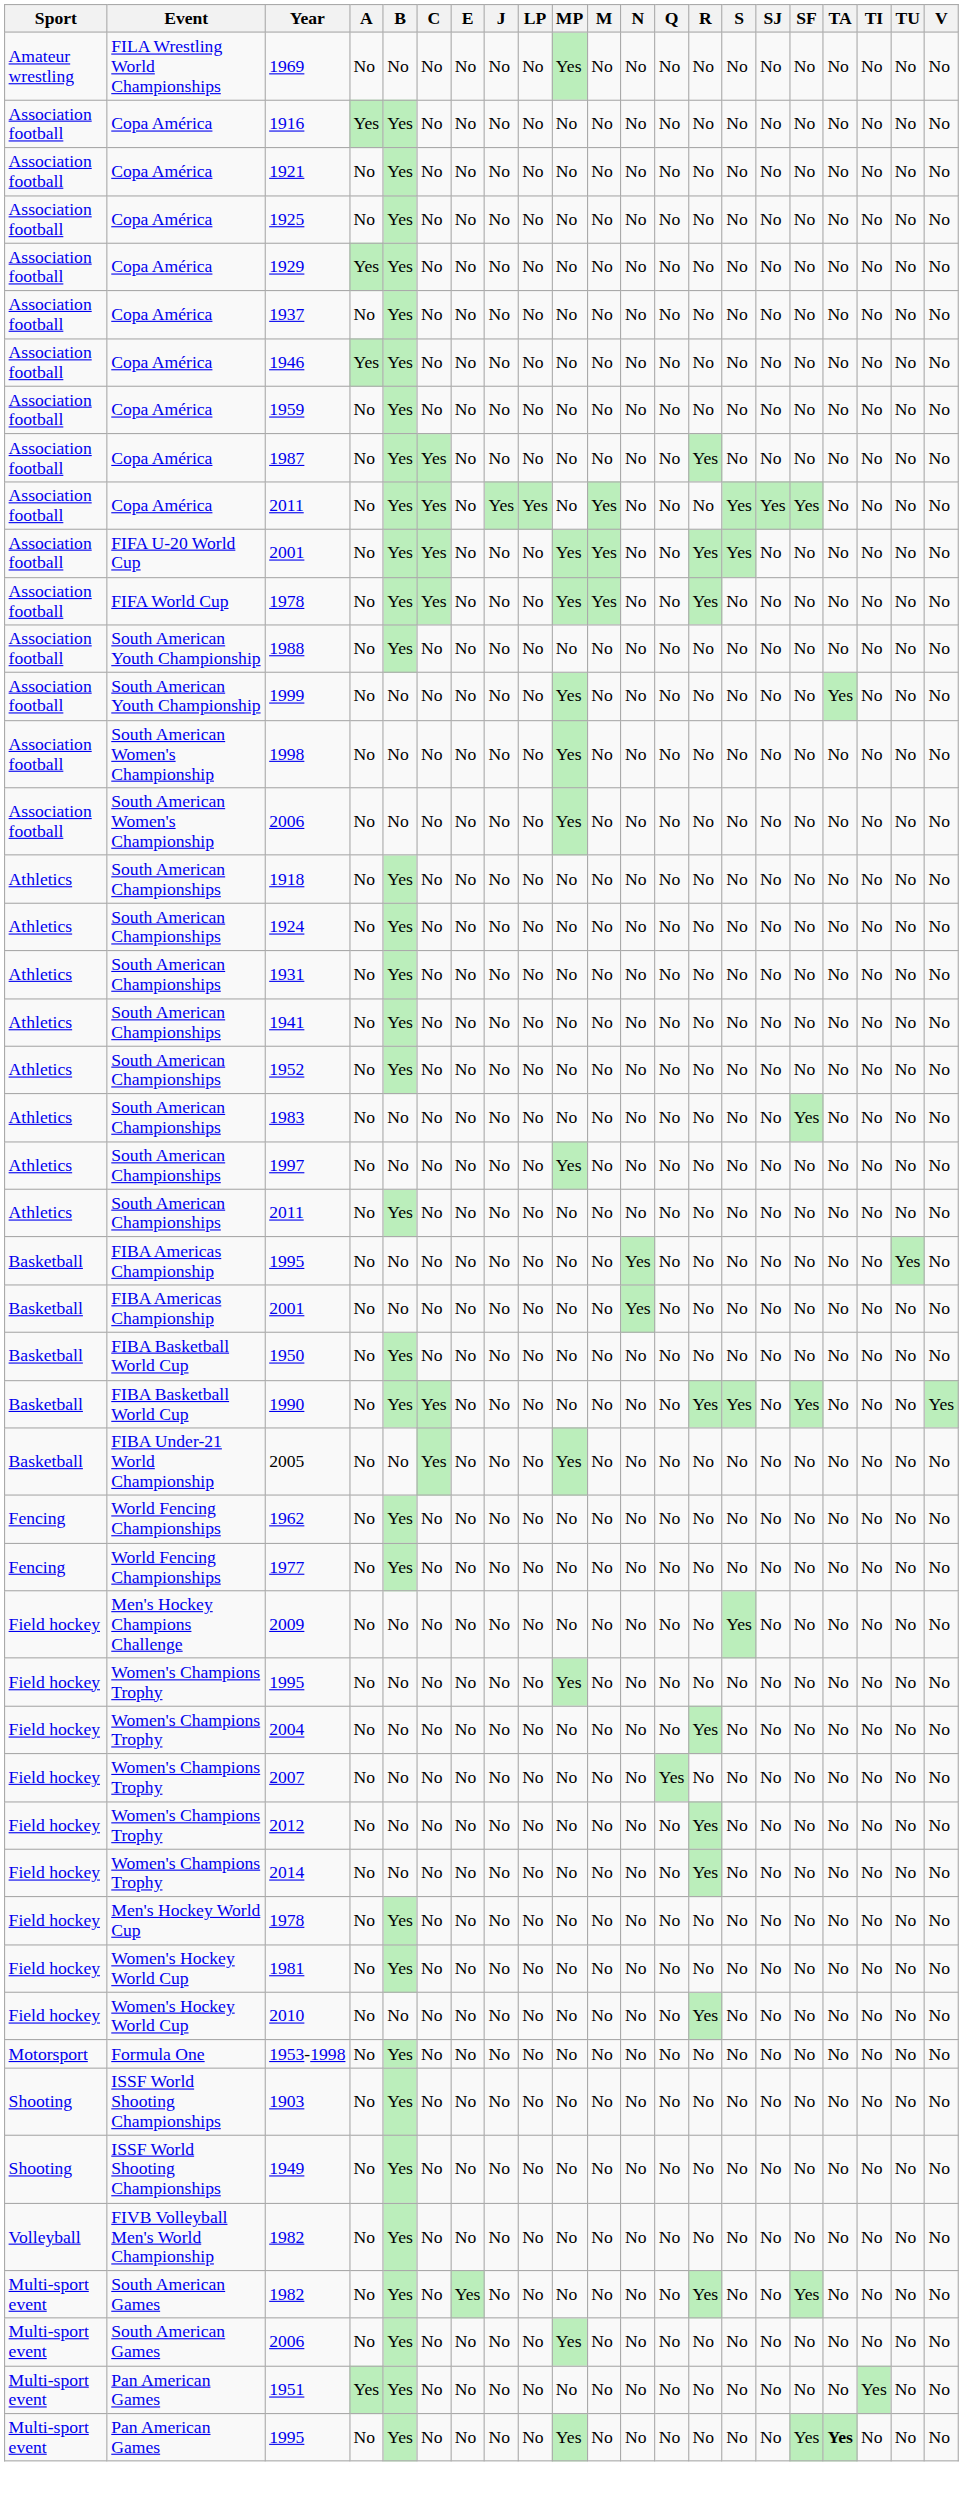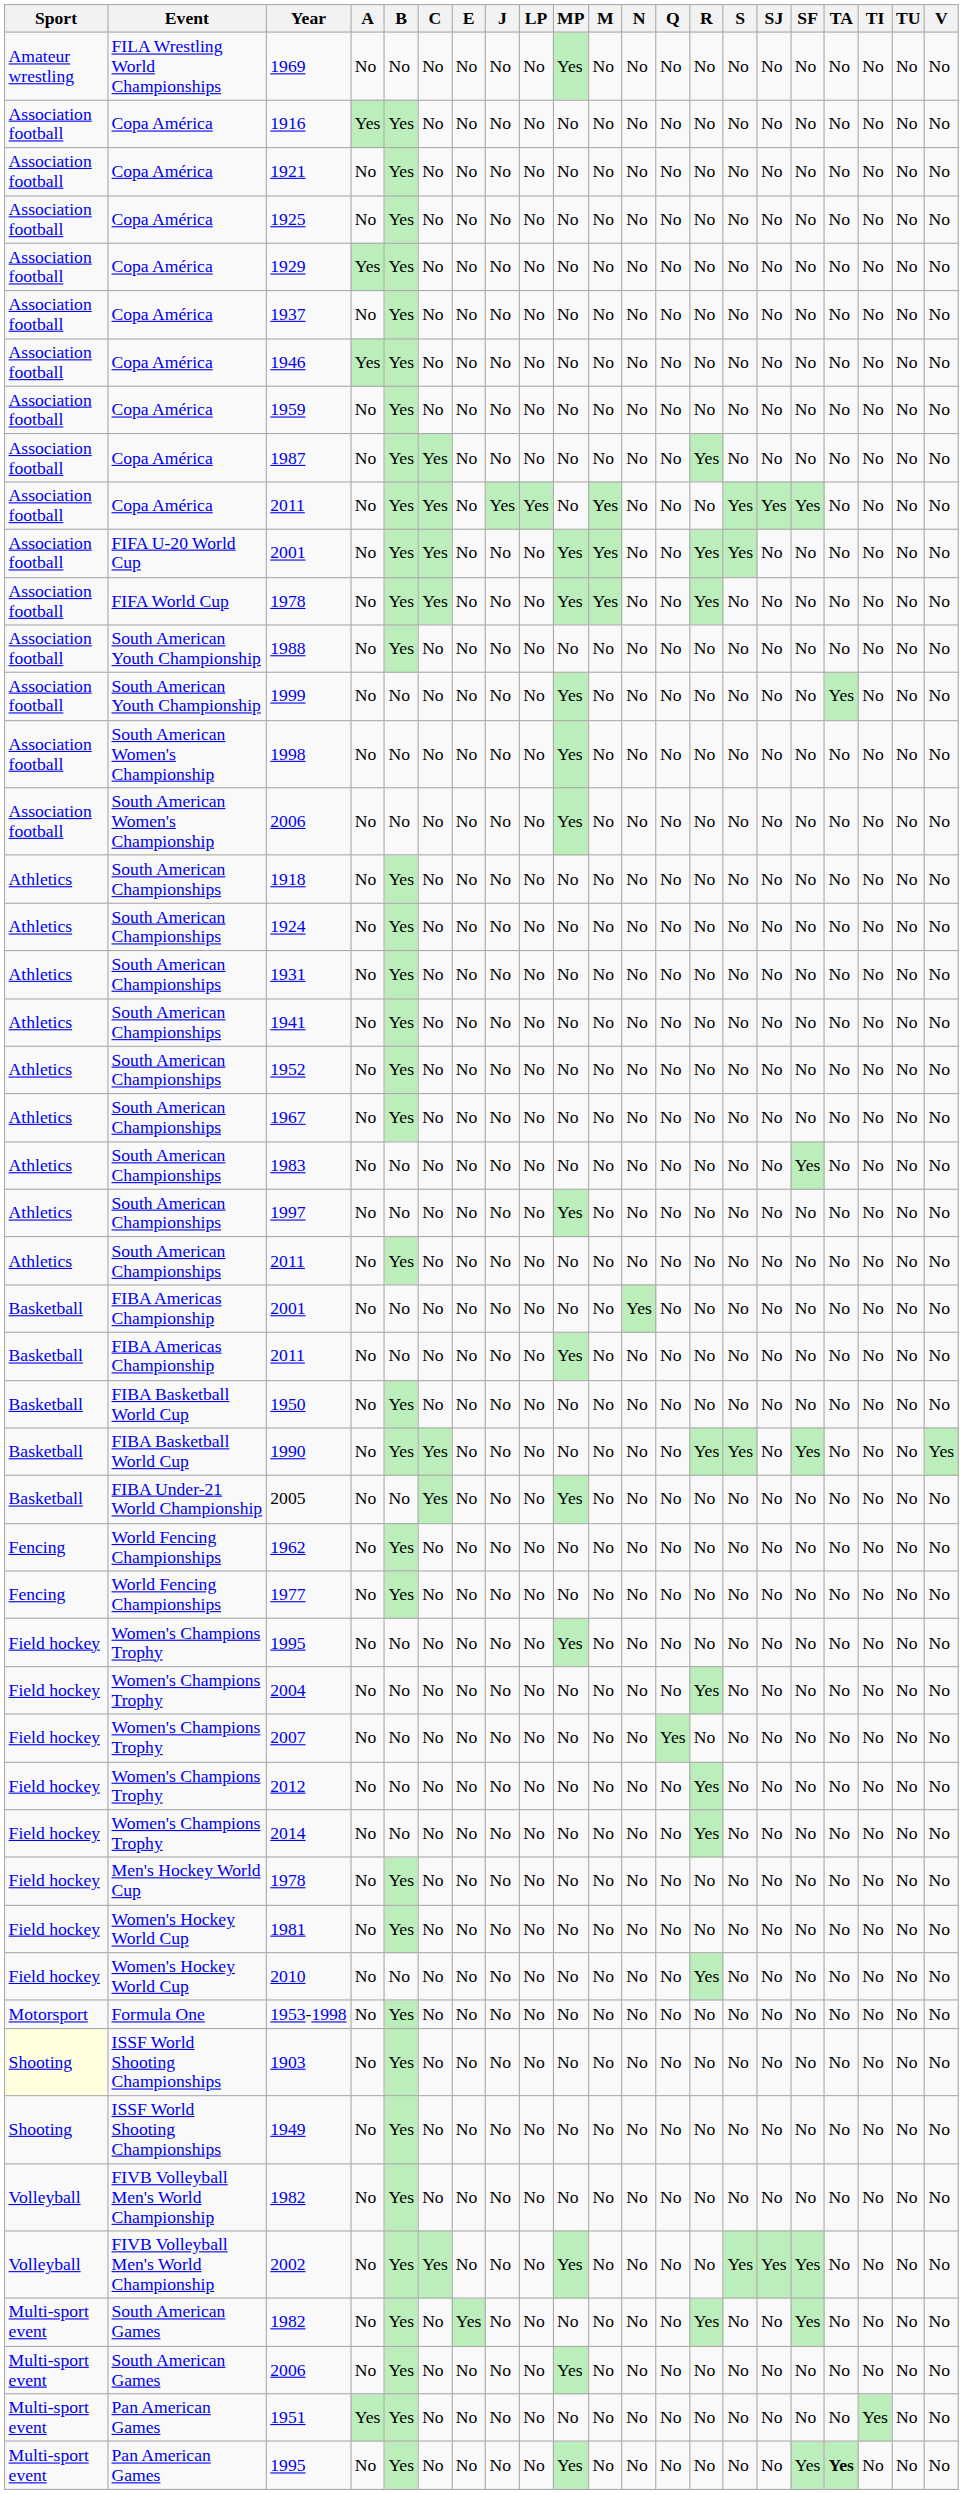+ row: Athletics | South American Championships | 1967 | No | Yes | No | No | No | No | No | No | No | No | No | No | No | No | No | No | No | No
- row: Basketball | FIBA Americas Championship | 1995 | No | No | No | No | No | No | No | No | Yes | No | No | No | No | No | No | No | Yes | No
+ row: Basketball | FIBA Americas Championship | 2011 | No | No | No | No | No | No | Yes | No | No | No | No | No | No | No | No | No | No | No
- row: Field hockey | Men's Hockey Champions Challenge | 2009 | No | No | No | No | No | No | No | No | No | No | No | Yes | No | No | No | No | No | No
1903 | Sport: no background -> lightyellow background
+ row: Volleyball | FIVB Volleyball Men's World Championship | 2002 | No | Yes | Yes | No | No | No | Yes | No | No | No | No | Yes | Yes | Yes | No | No | No | No
